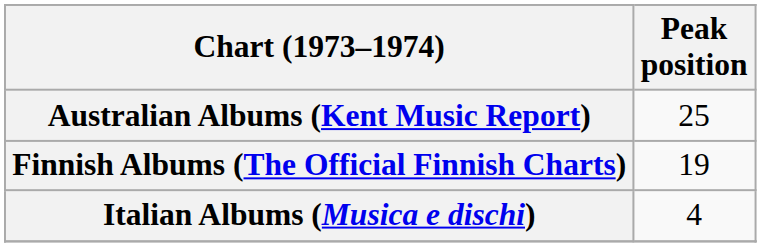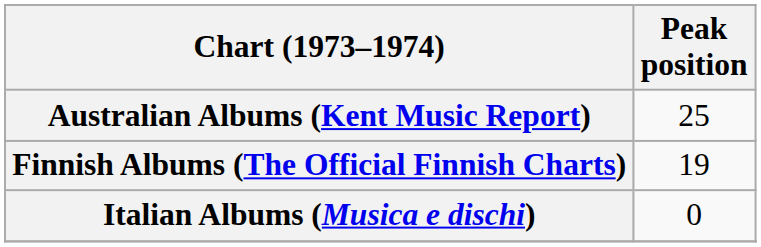Italian Albums (Musica e dischi) | Peak position: 4 -> 0
